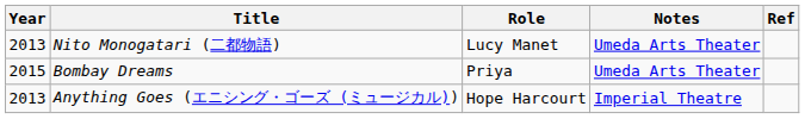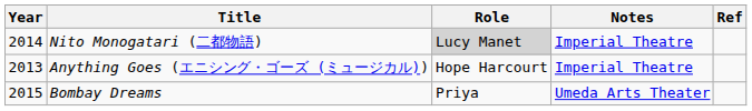Nito Monogatari (二都物語) | Year: 2013 -> 2014
Nito Monogatari (二都物語) | Role: no background -> lightgrey background
Nito Monogatari (二都物語) | Notes: Umeda Arts Theater -> Imperial Theatre
rows swapped: Anything Goes (エニシング・ゴーズ (ミュージカル)) <-> Bombay Dreams
